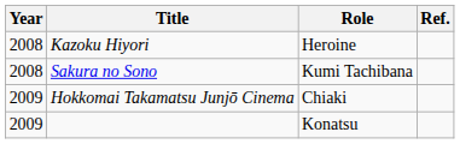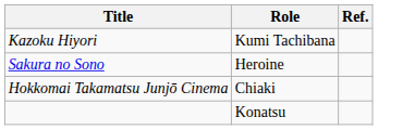- column: Year | 2008 | 2008 | 2009 | 2009
Kazoku Hiyori | Role: Heroine -> Kumi Tachibana
Sakura no Sono | Role: Kumi Tachibana -> Heroine
